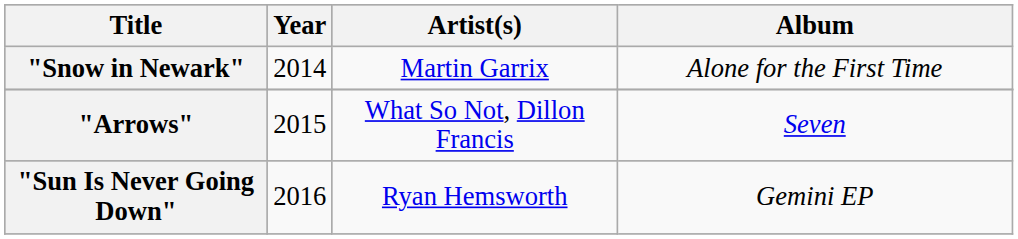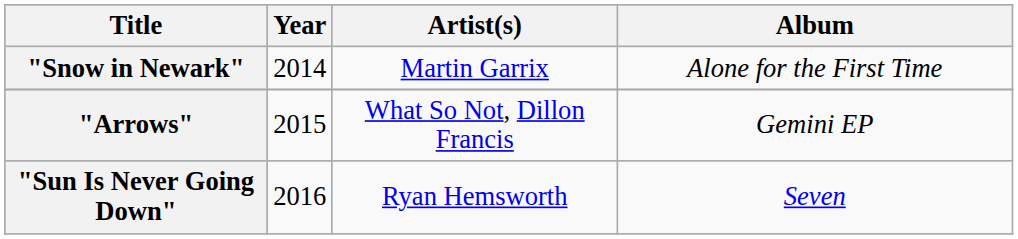"Arrows" | Album: Seven -> Gemini EP
"Sun Is Never Going Down" | Album: Gemini EP -> Seven
